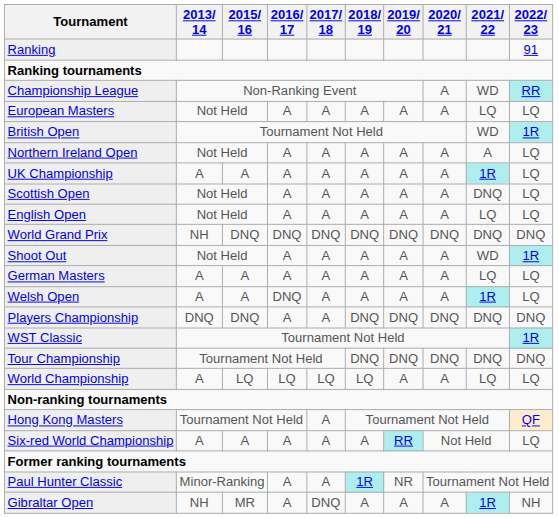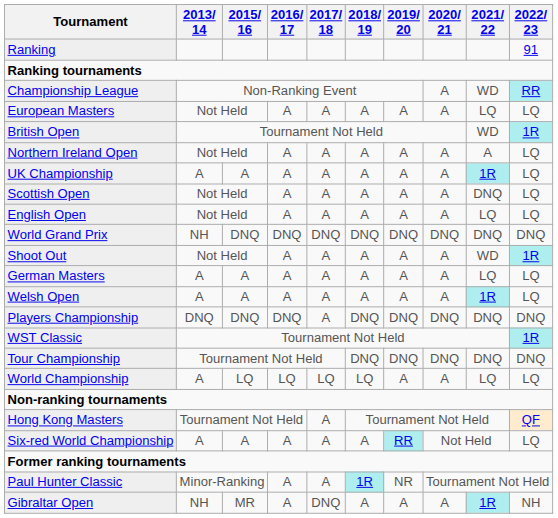Welsh Open | 2016/ 17: DNQ -> A
Players Championship | 2016/ 17: A -> DNQ
